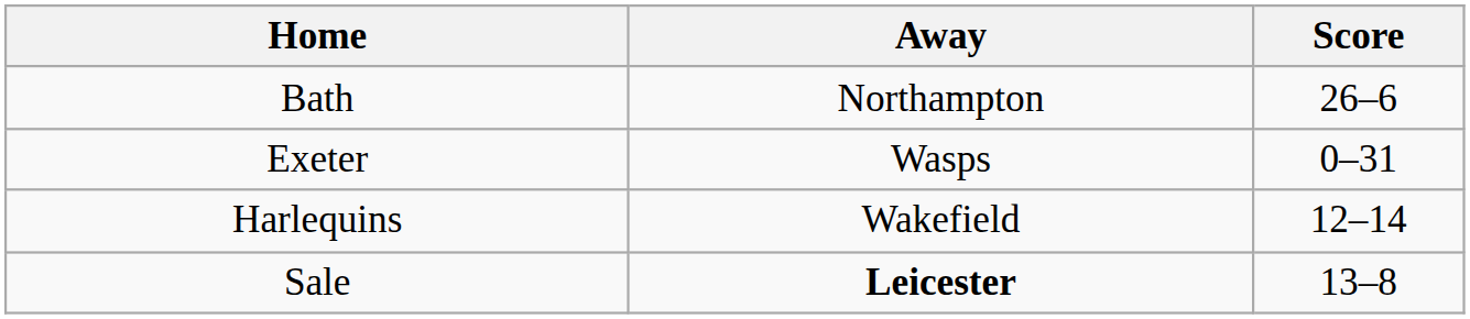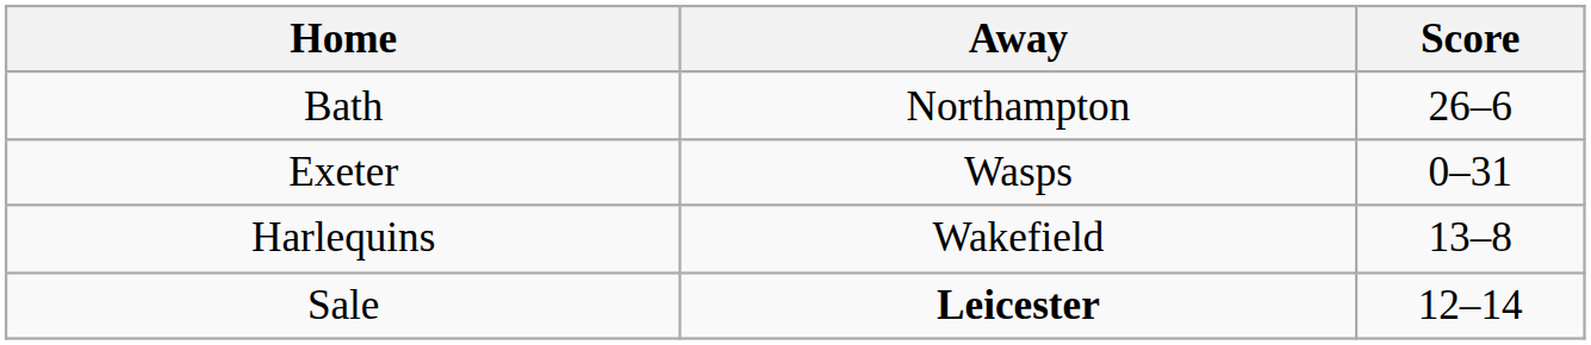Harlequins | Score: 12–14 -> 13–8
Sale | Score: 13–8 -> 12–14
